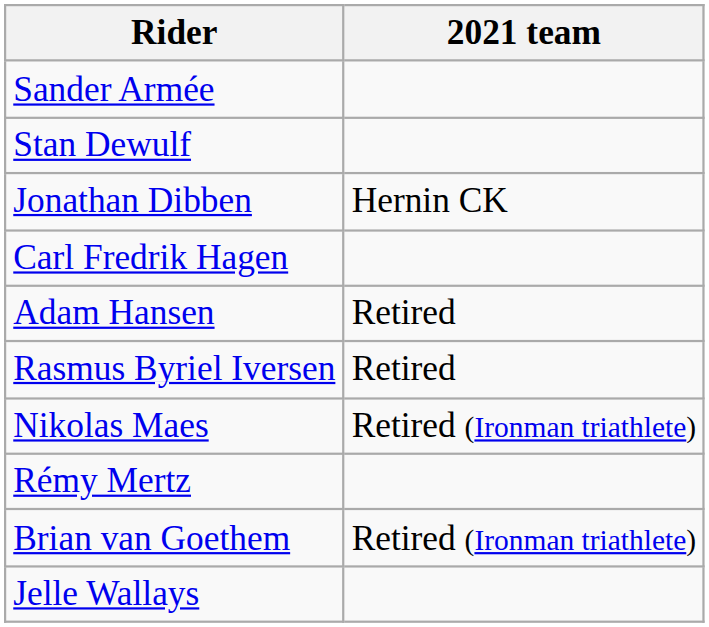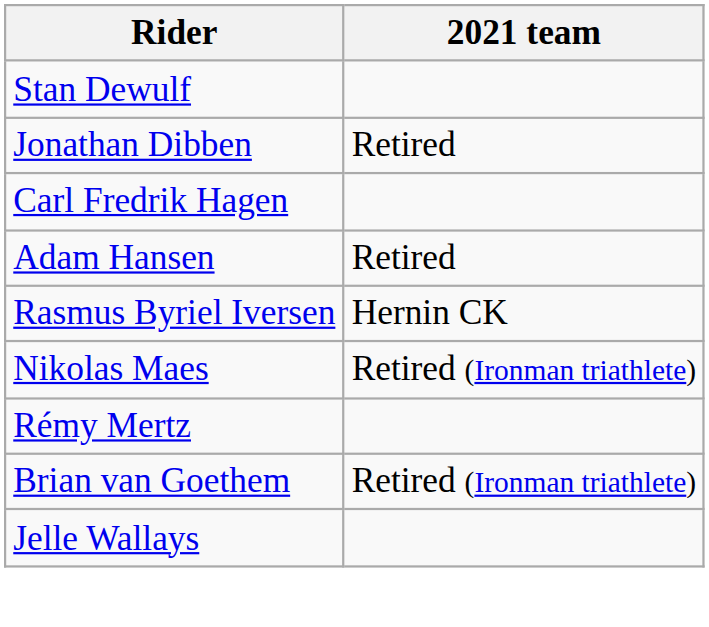- row: Sander Armée
Jonathan Dibben | 2021 team: Hernin CK -> Retired
Rasmus Byriel Iversen | 2021 team: Retired -> Hernin CK
